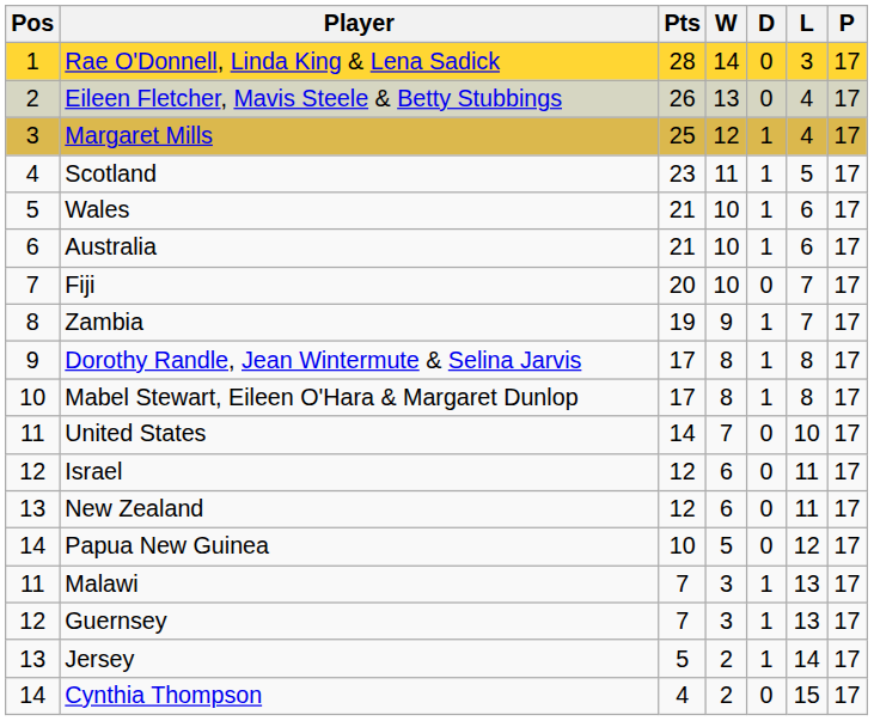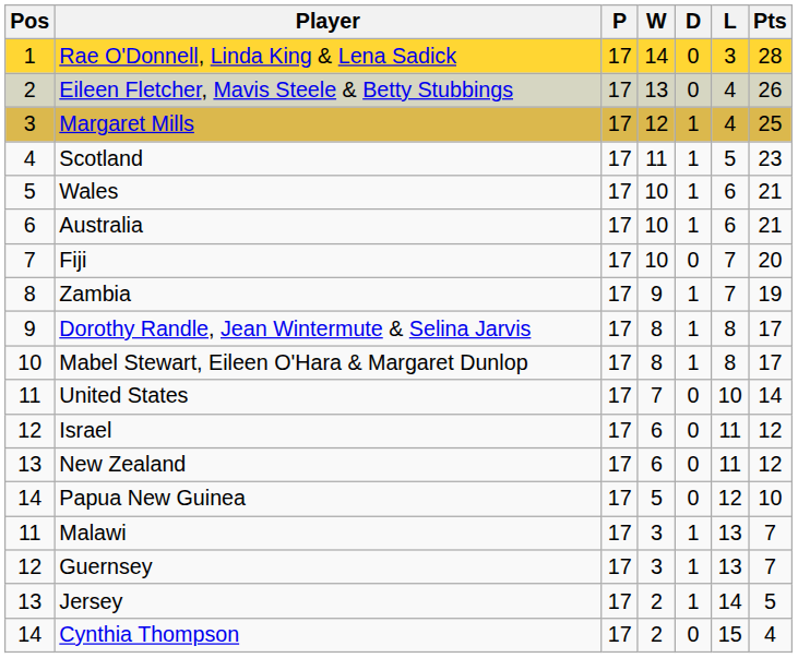columns swapped: P <-> Pts
